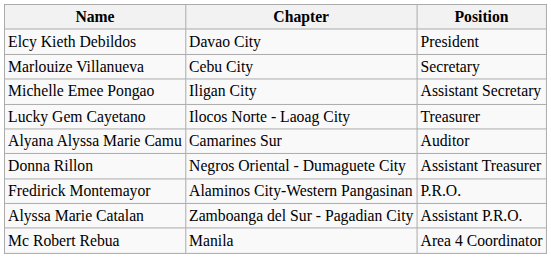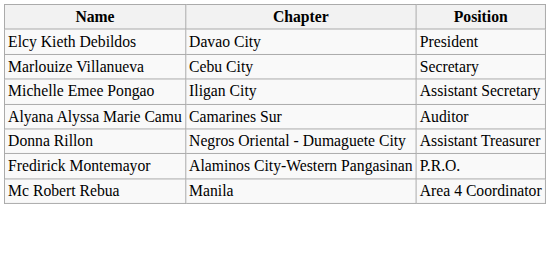- row: Lucky Gem Cayetano | Ilocos Norte - Laoag City | Treasurer
- row: Alyssa Marie Catalan | Zamboanga del Sur - Pagadian City | Assistant P.R.O.
